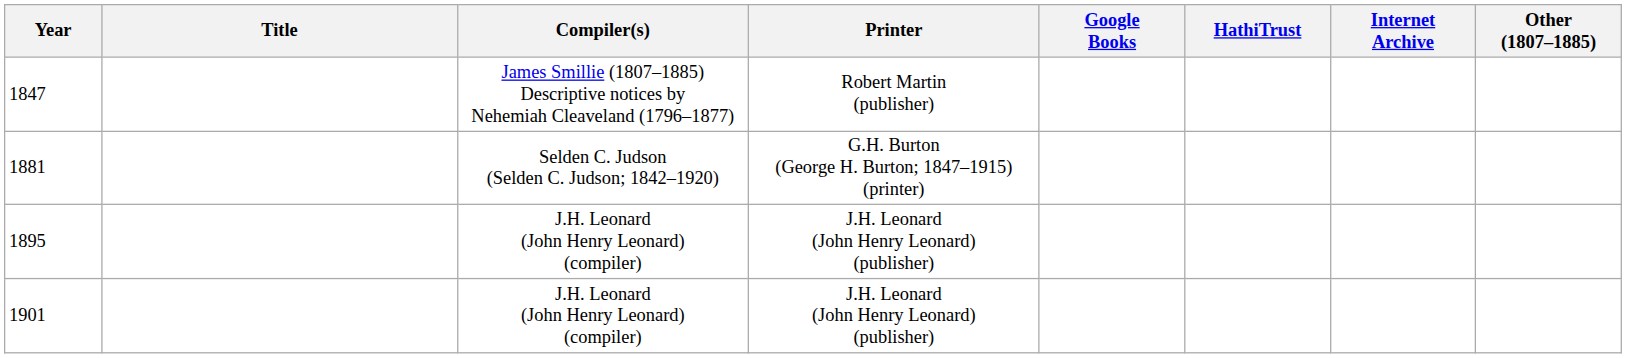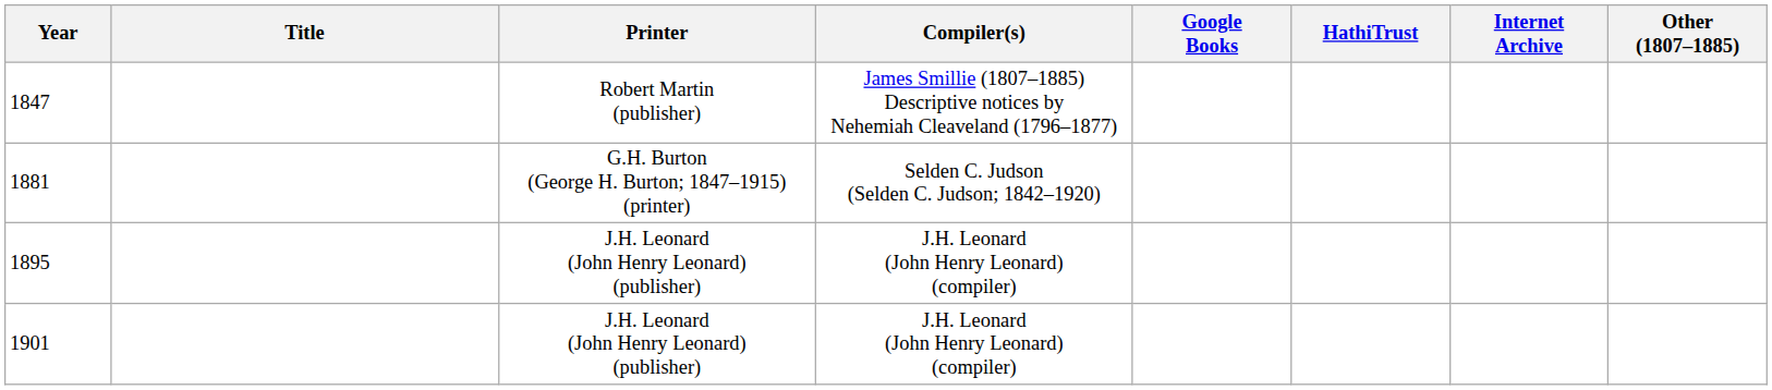columns swapped: Printer <-> Compiler(s)
